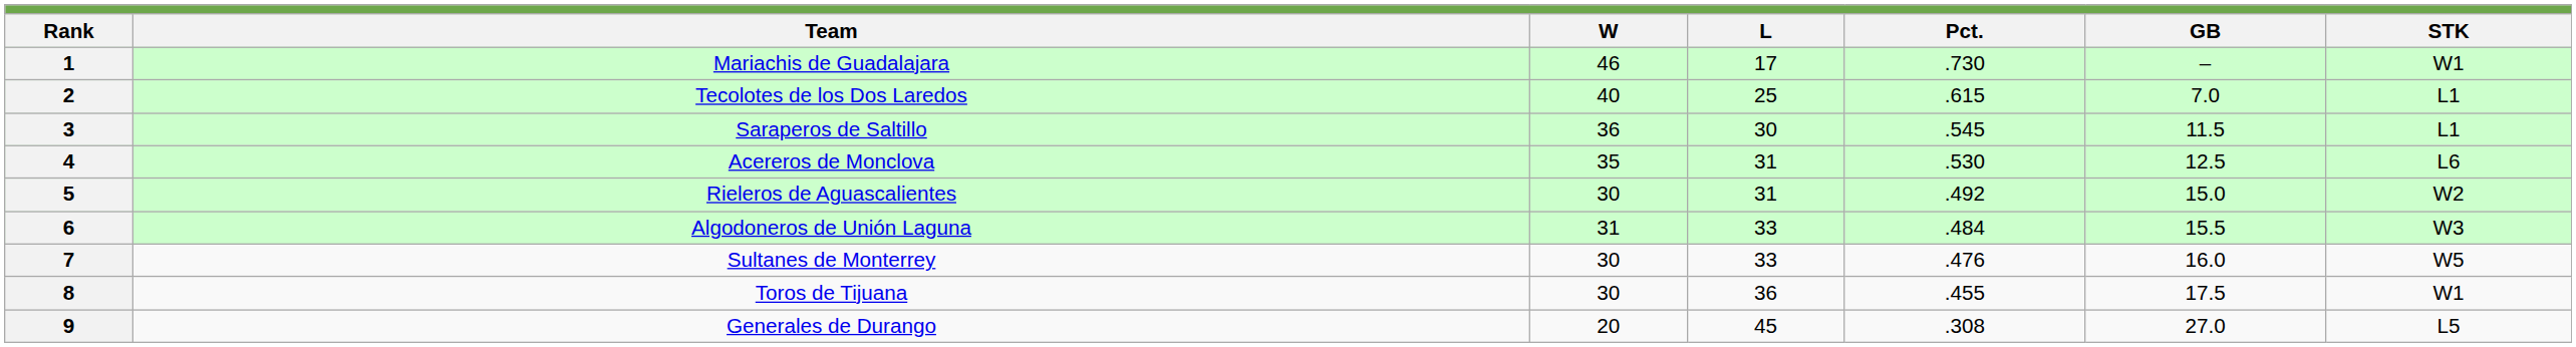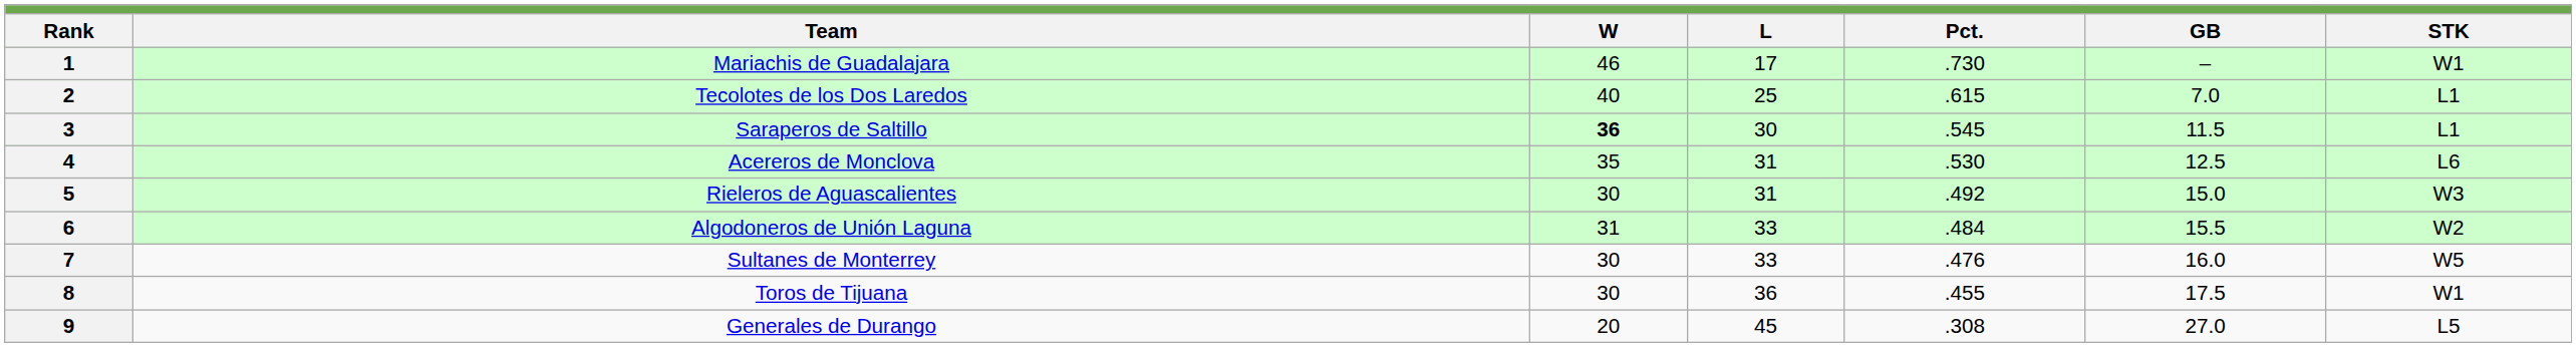3 | W: normal -> bold
5 | STK: W2 -> W3
6 | STK: W3 -> W2
